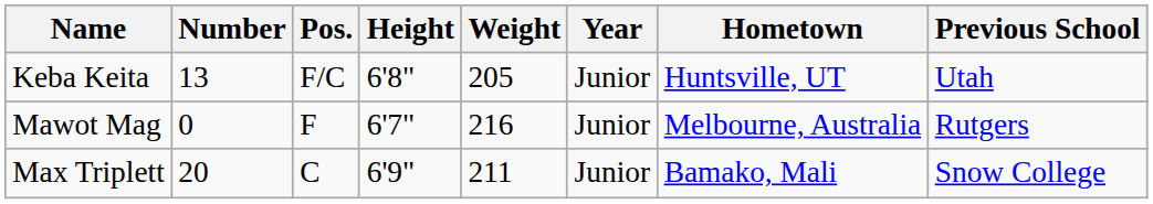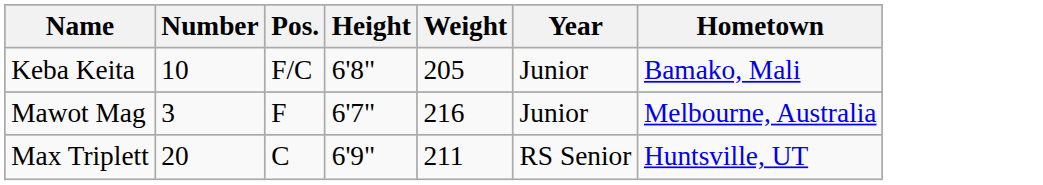- column: Previous School | Utah | Rutgers | Snow College
Keba Keita | Number: 13 -> 10
Keba Keita | Hometown: Huntsville, UT -> Bamako, Mali
Mawot Mag | Number: 0 -> 3
Max Triplett | Year: Junior -> RS Senior
Max Triplett | Hometown: Bamako, Mali -> Huntsville, UT
